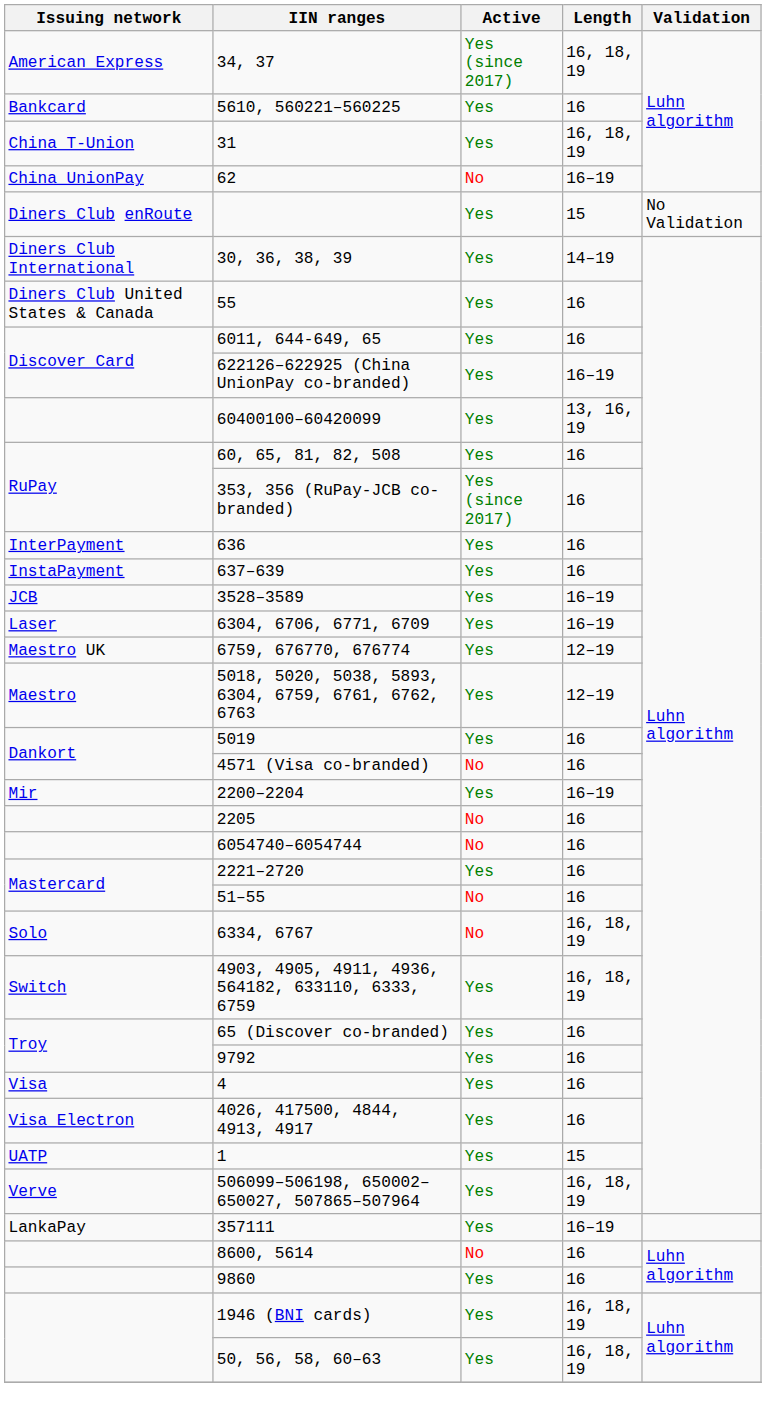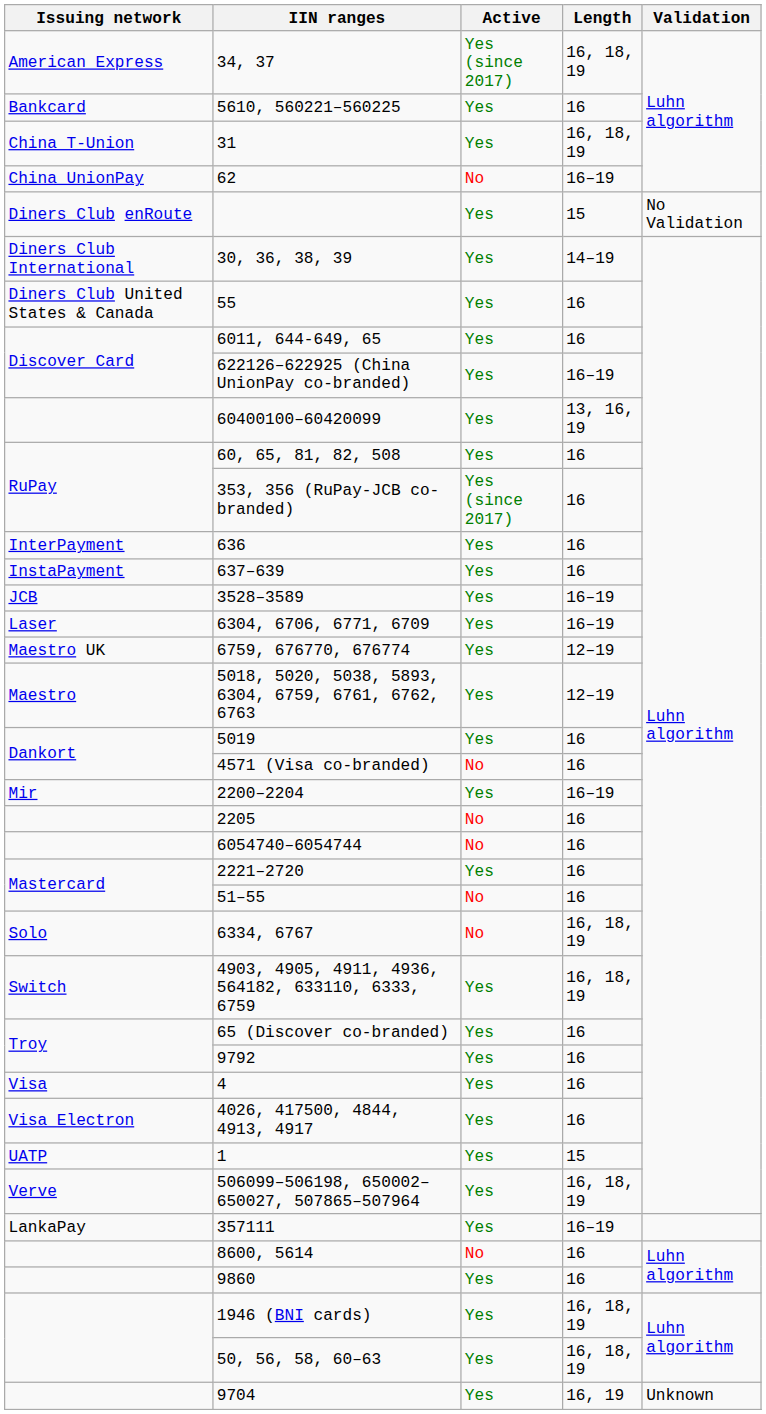+ row: 9704 | Yes | 16, 19 | Unknown
